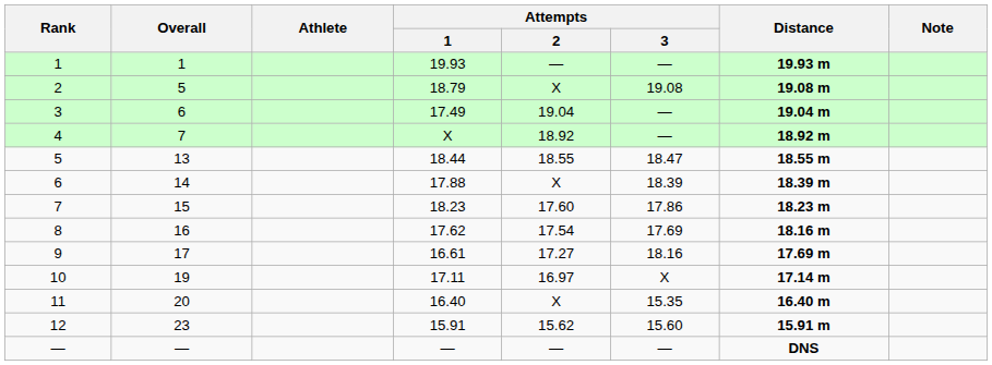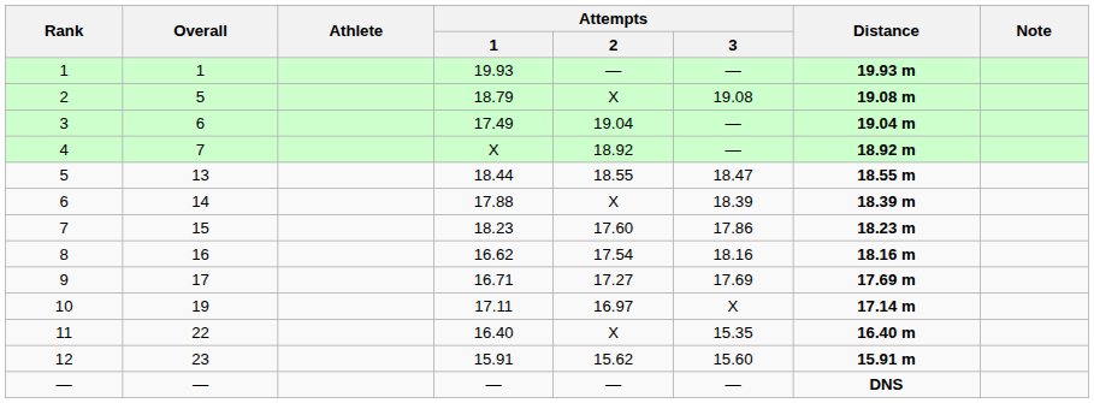8 | Attempts / 1: 17.62 -> 16.62
8 | Attempts / 3: 17.69 -> 18.16
9 | Attempts / 1: 16.61 -> 16.71
9 | Attempts / 3: 18.16 -> 17.69
11 | Overall: 20 -> 22
